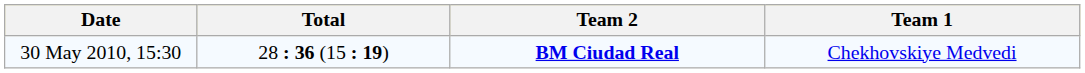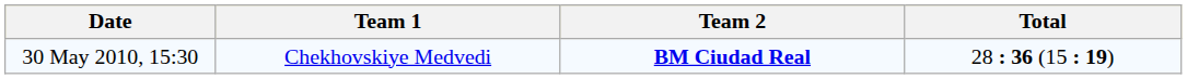columns swapped: Team 1 <-> Total
